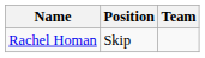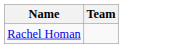- column: Position | Skip
